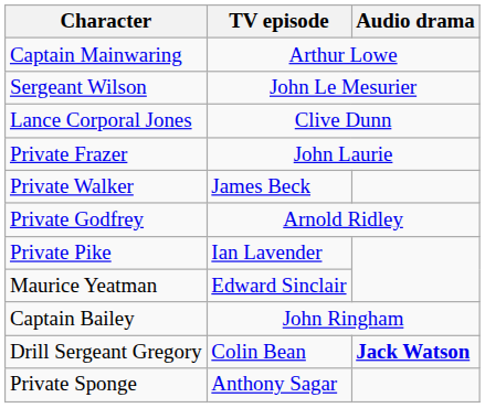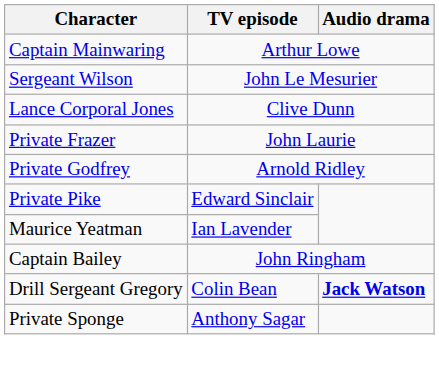- row: Private Walker | James Beck
Private Pike | TV episode: Ian Lavender -> Edward Sinclair
Maurice Yeatman | TV episode: Edward Sinclair -> Ian Lavender
